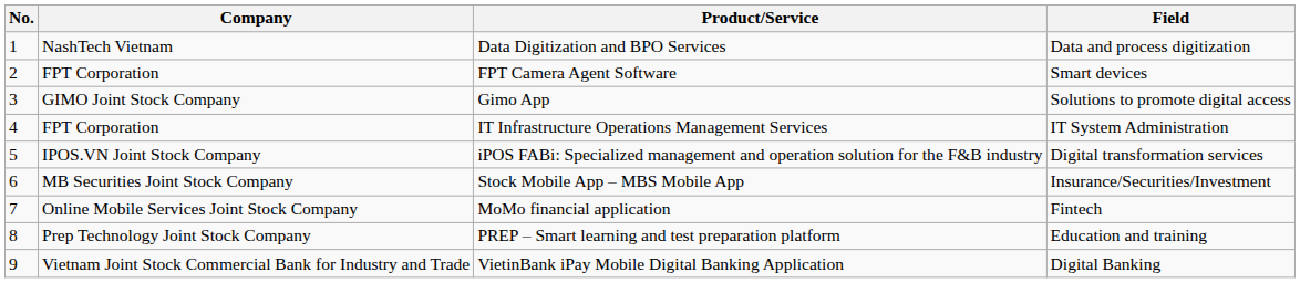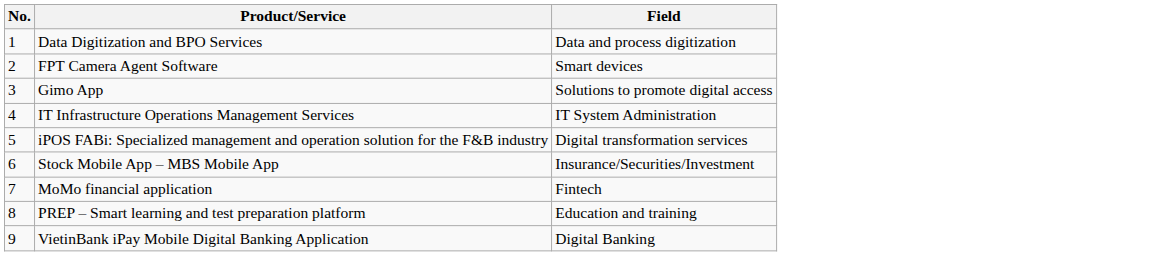- column: Company | NashTech Vietnam | FPT Corporation | GIMO Joint Stock Company | FPT Corporation | IPOS.VN Joint Stock Company | MB Securities Joint Stock Company | Online Mobile Services Joint Stock Company | Prep Technology Joint Stock Company | Vietnam Joint Stock Commercial Bank for Industry and Trade
